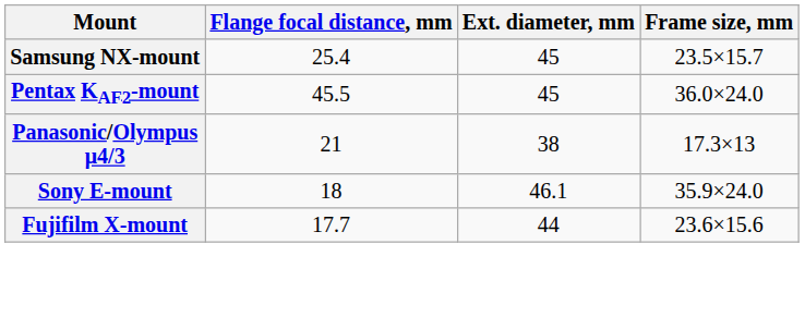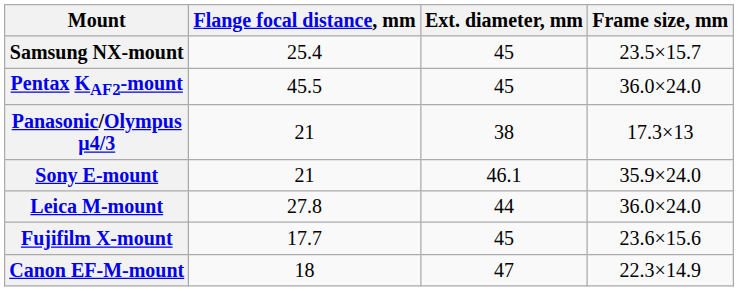Sony E-mount | Flange focal distance, mm: 18 -> 21
+ row: Leica M-mount | 27.8 | 44 | 36.0×24.0
Fujifilm X-mount | Ext. diameter, mm: 44 -> 45
+ row: Canon EF-M-mount | 18 | 47 | 22.3×14.9
